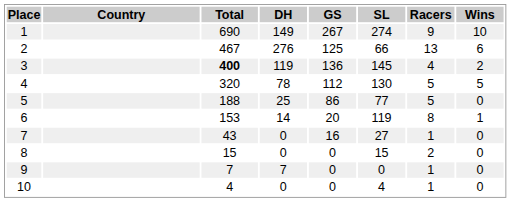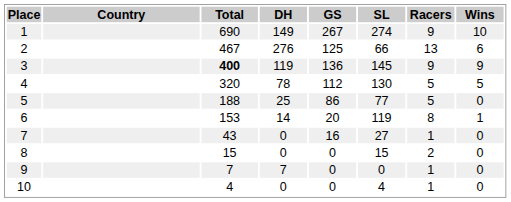3 | Racers: 4 -> 9
3 | Wins: 2 -> 9
